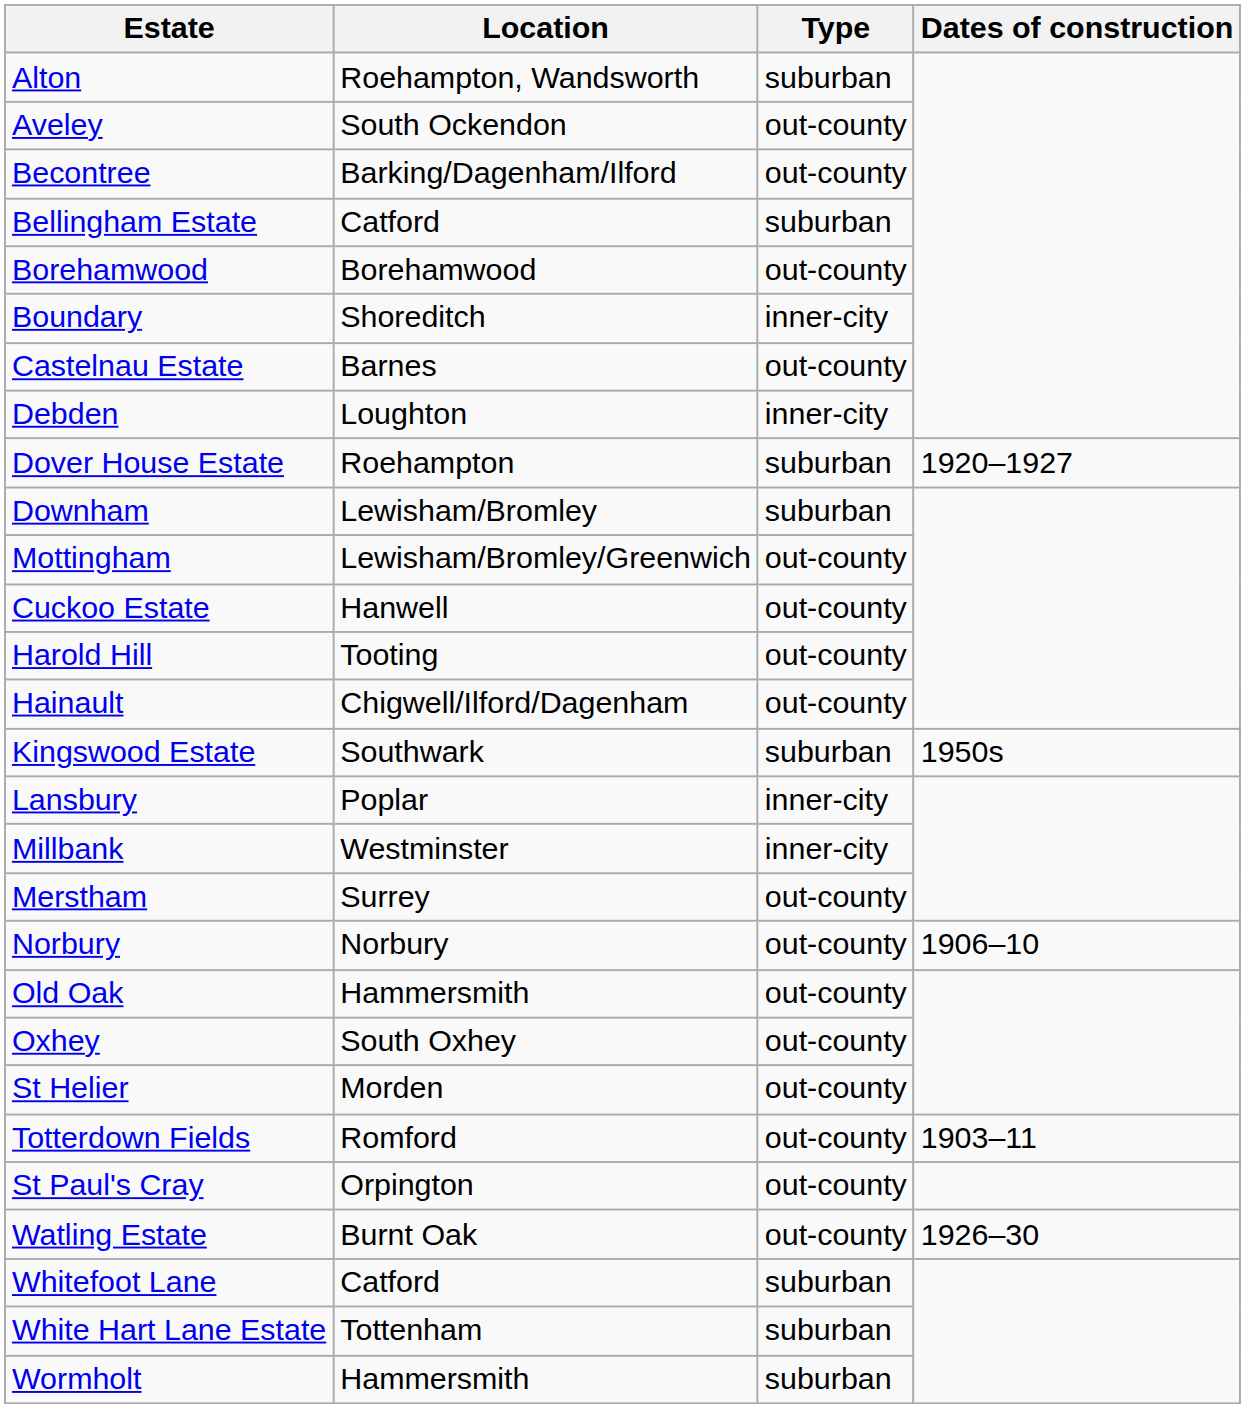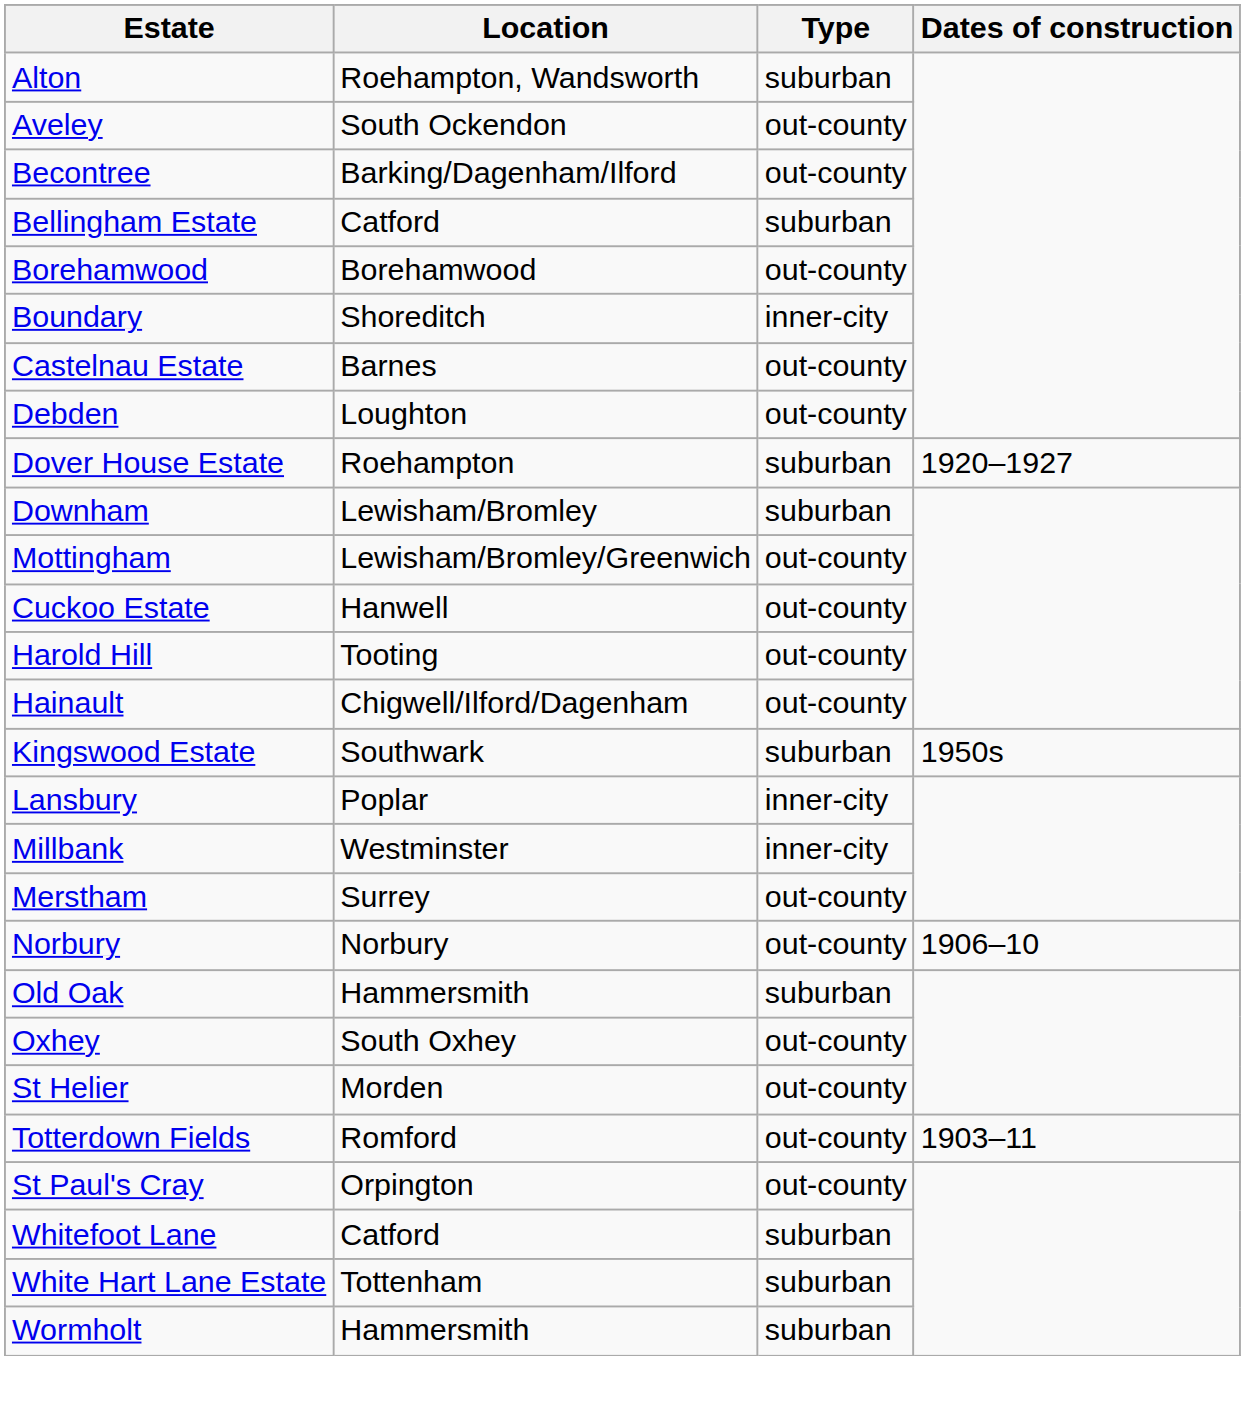Debden | Type: inner-city -> out-county
Old Oak | Type: out-county -> suburban
- row: Watling Estate | Burnt Oak | out-county | 1926–30
